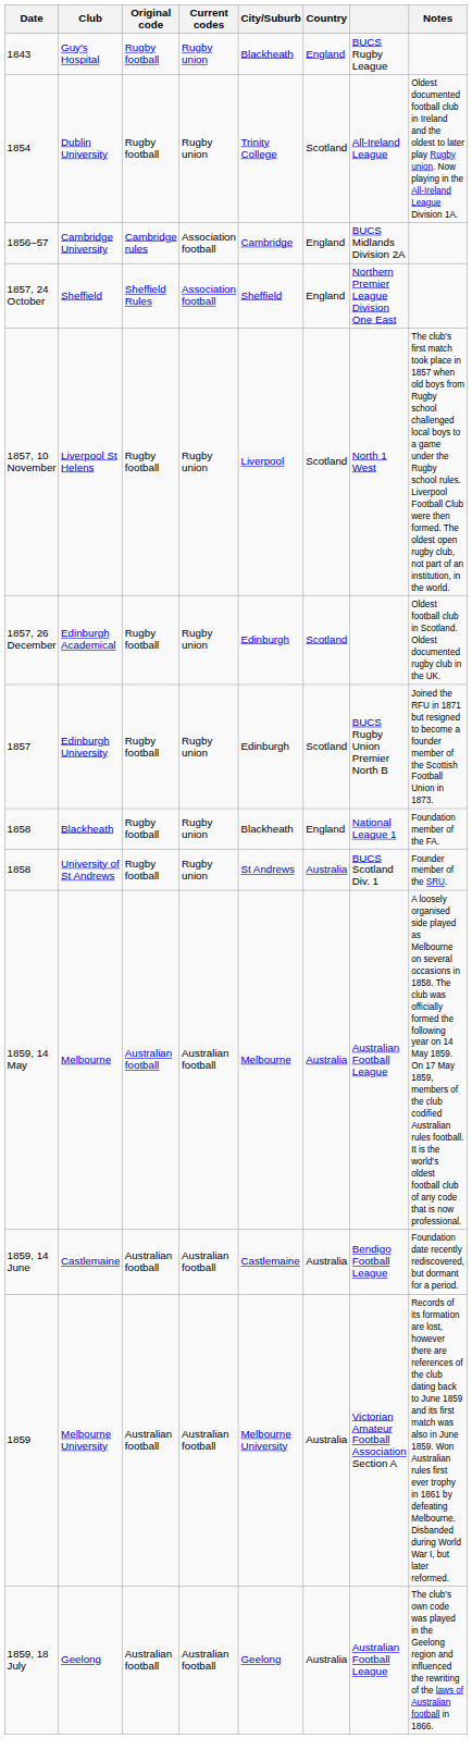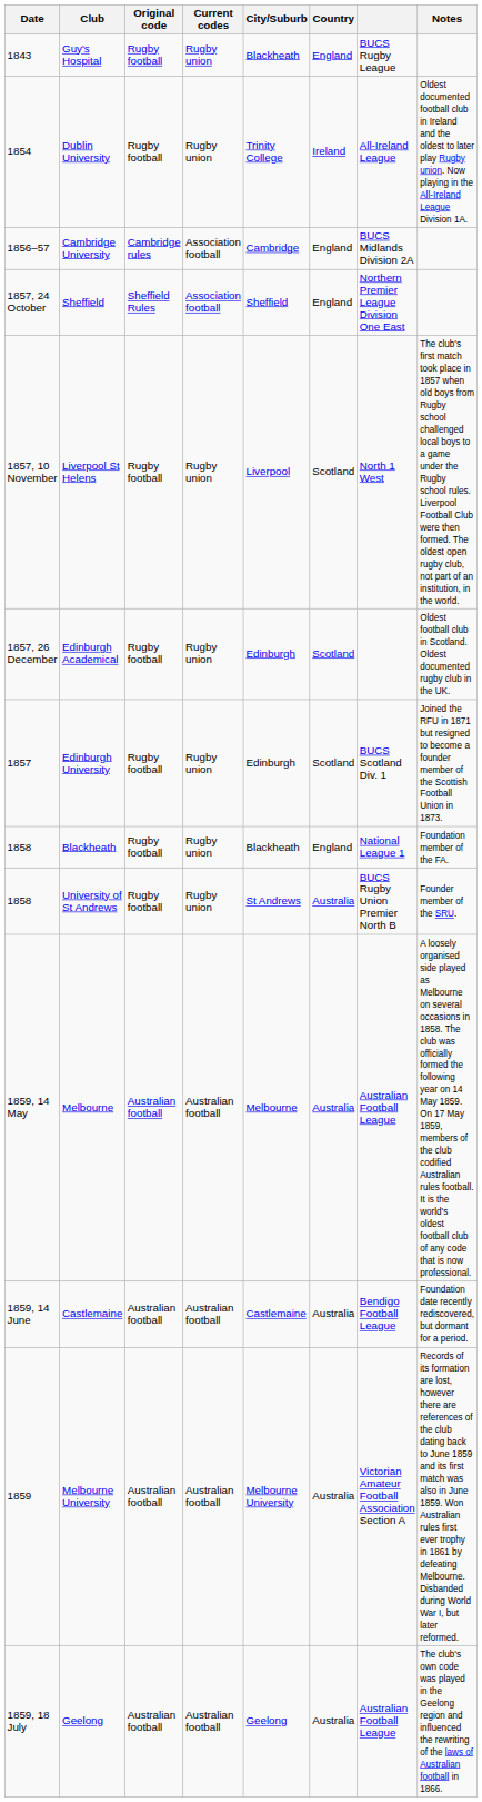Dublin University | Country: Scotland -> Ireland
Edinburgh University | column 7: BUCS Rugby Union Premier North B -> BUCS Scotland Div. 1
University of St Andrews | column 7: BUCS Scotland Div. 1 -> BUCS Rugby Union Premier North B
